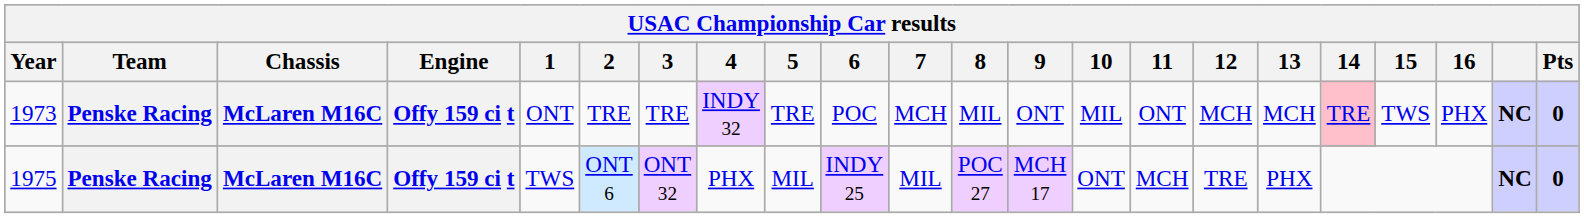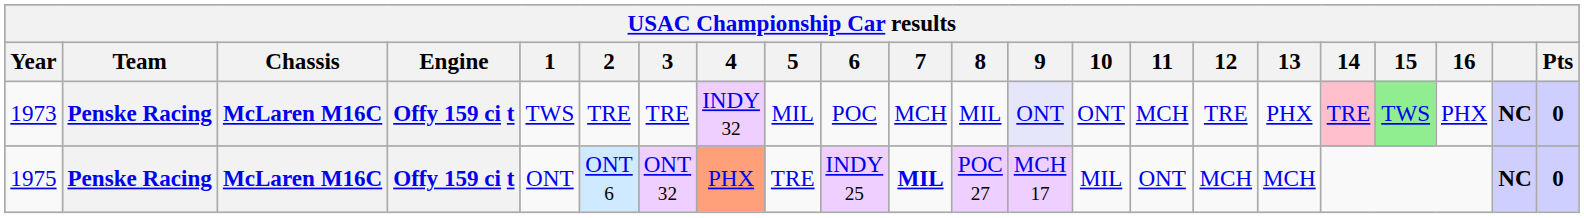1973 | 1: ONT -> TWS
1973 | 5: TRE -> MIL
1973 | 9: no background -> lavender background
1973 | 10: MIL -> ONT
1973 | 11: ONT -> MCH
1973 | 12: MCH -> TRE
1973 | 13: MCH -> PHX
1973 | 15: no background -> lightgreen background
1975 | 1: TWS -> ONT
1975 | 4: no background -> lightsalmon background
1975 | 5: MIL -> TRE
1975 | 7: normal -> bold
1975 | 10: ONT -> MIL
1975 | 11: MCH -> ONT
1975 | 12: TRE -> MCH
1975 | 13: PHX -> MCH
